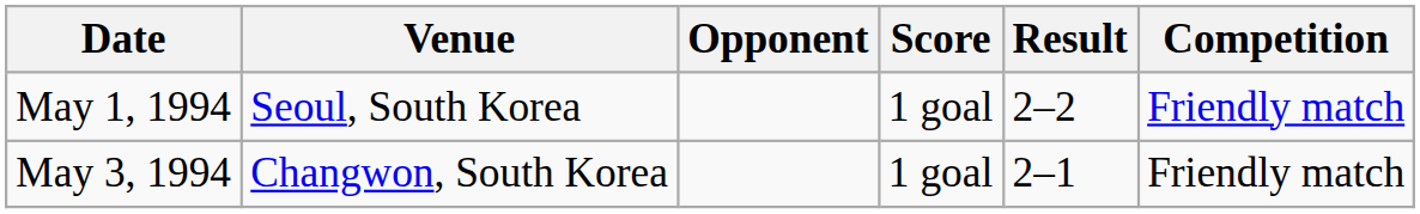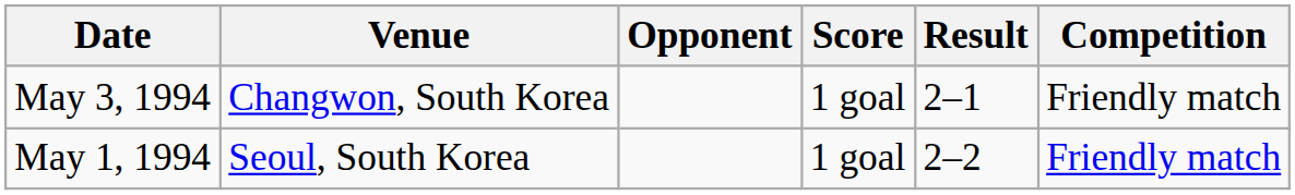rows swapped: May 1, 1994 <-> May 3, 1994
